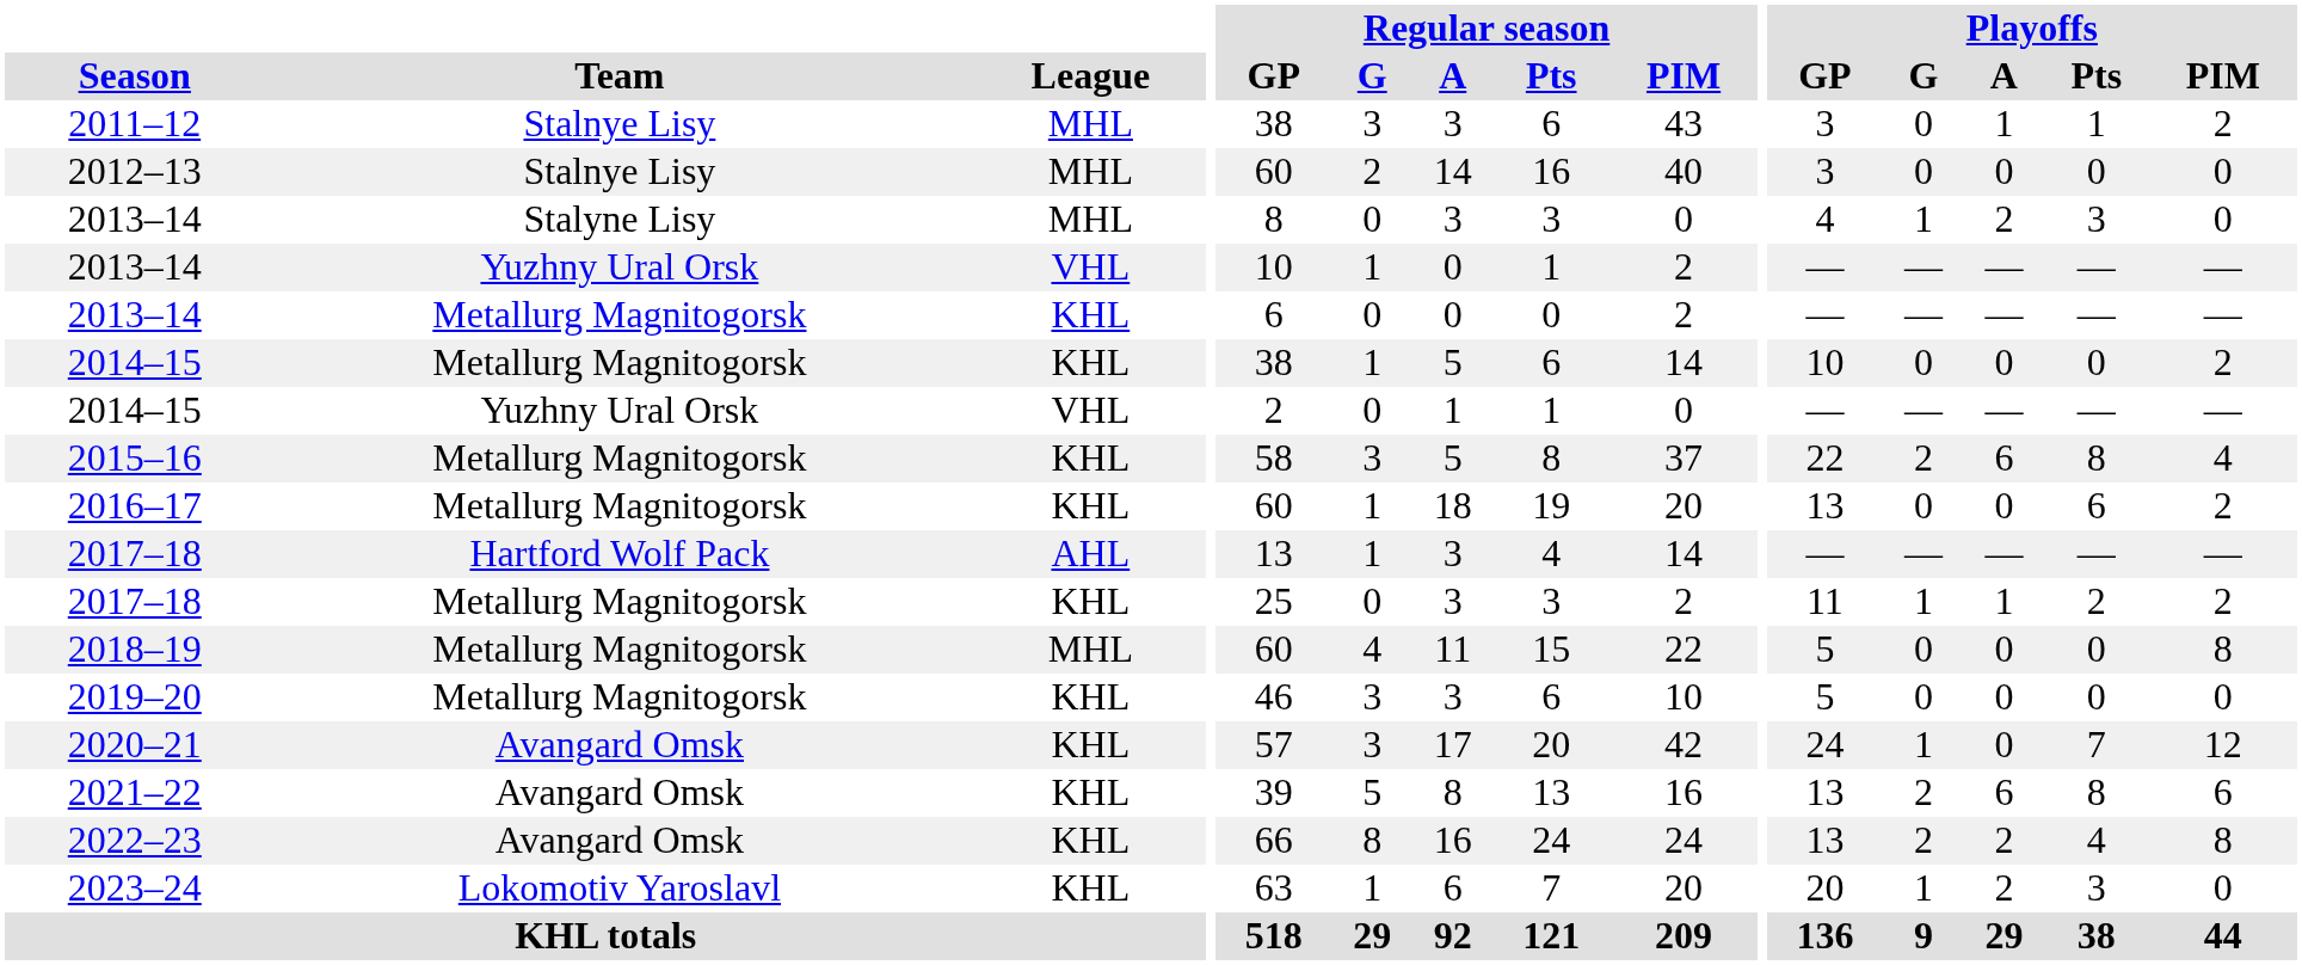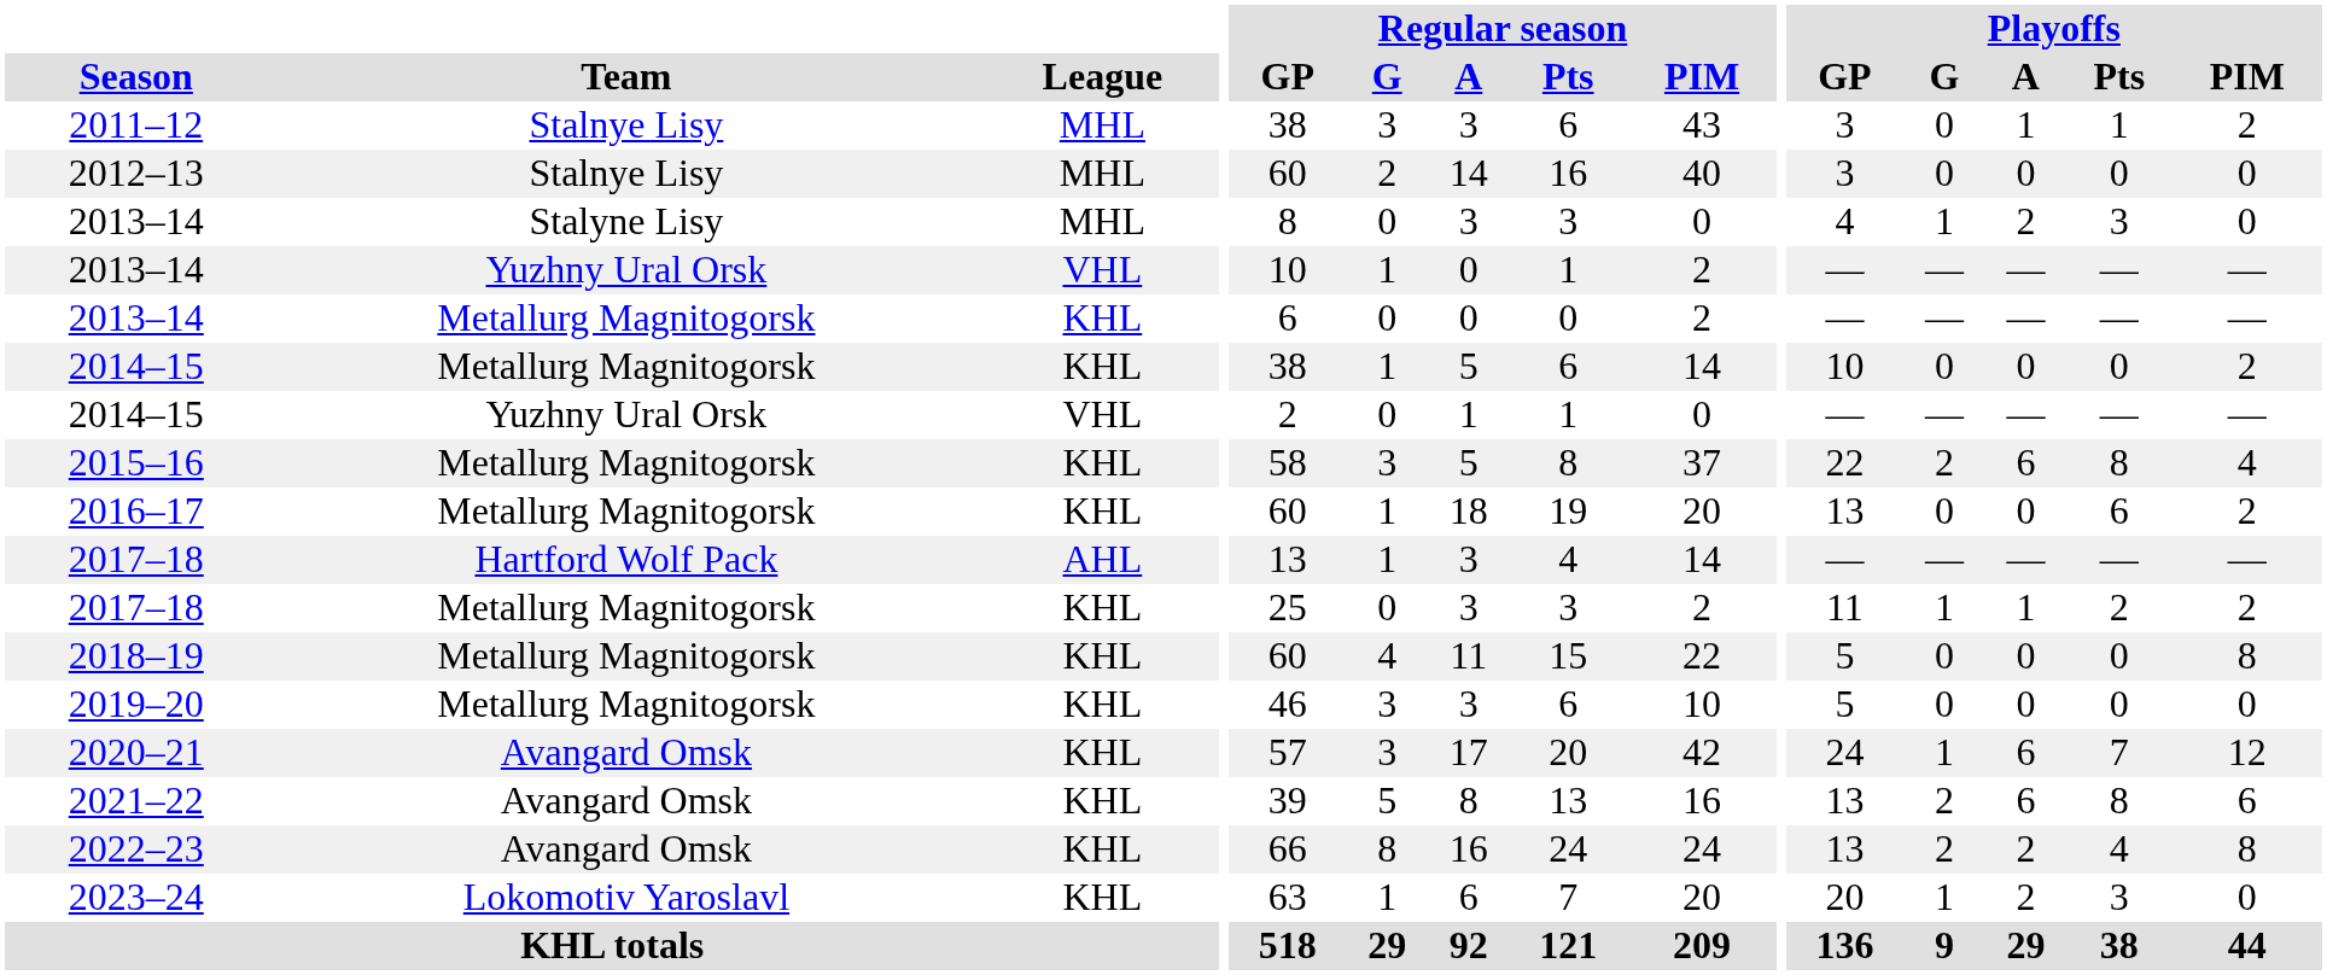2018–19 | League: MHL -> KHL
2020–21 | Playoffs / A: 0 -> 6
